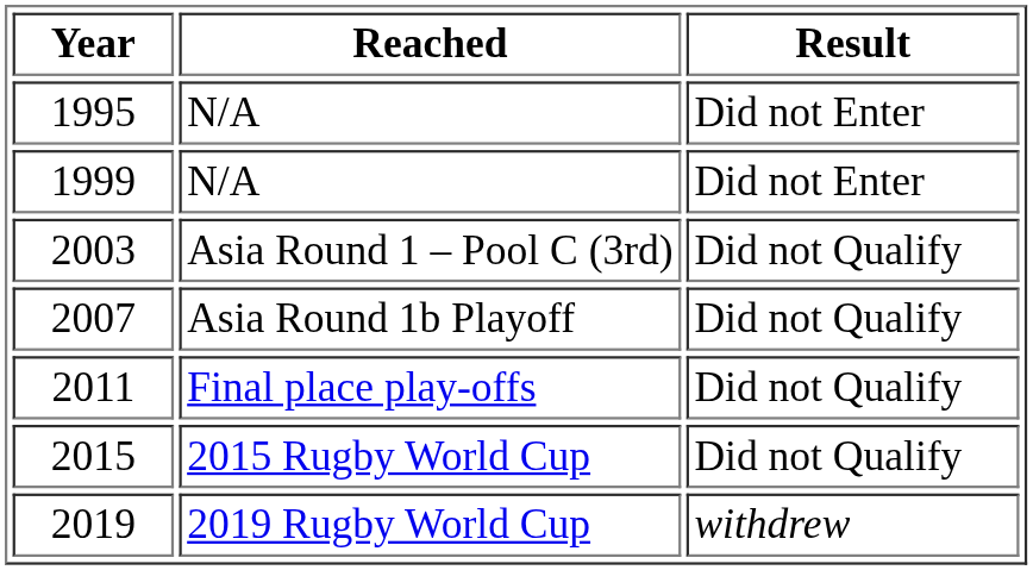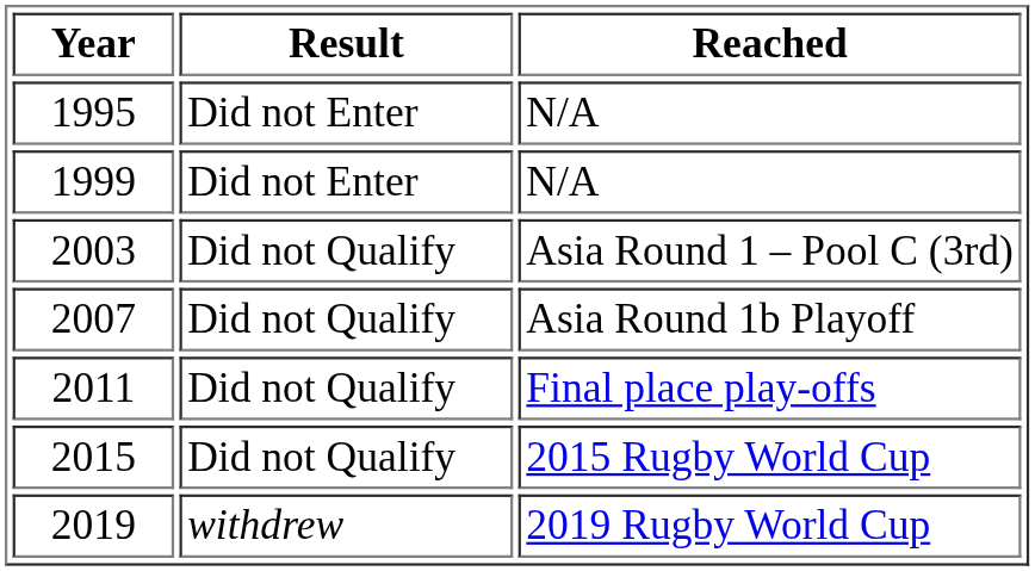columns swapped: Result <-> Reached
